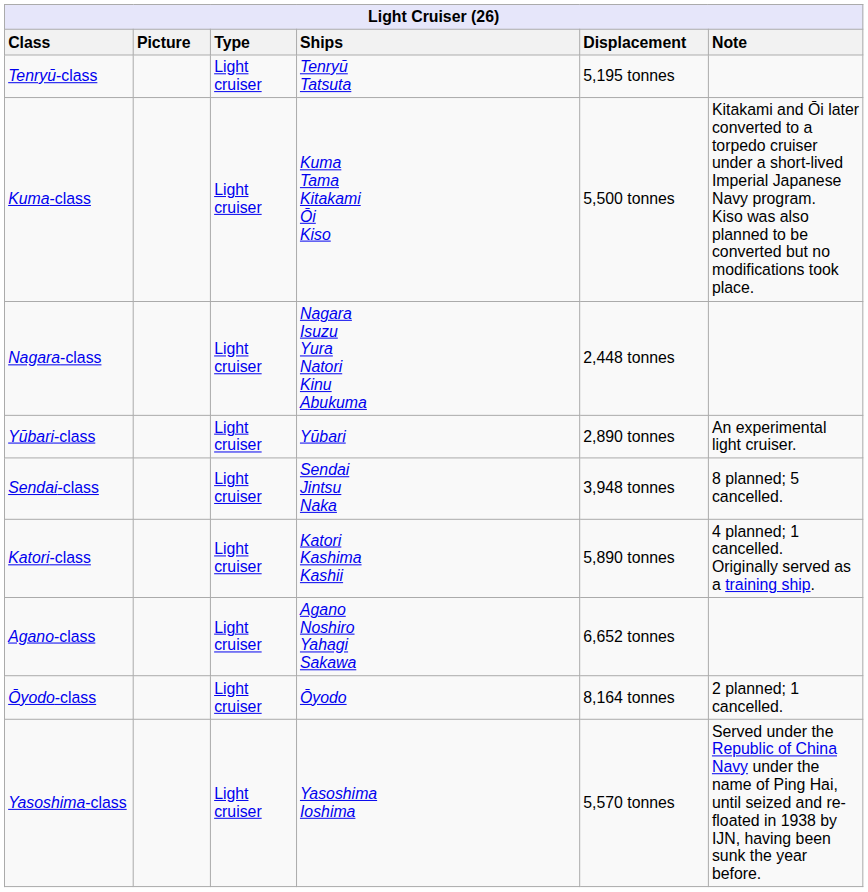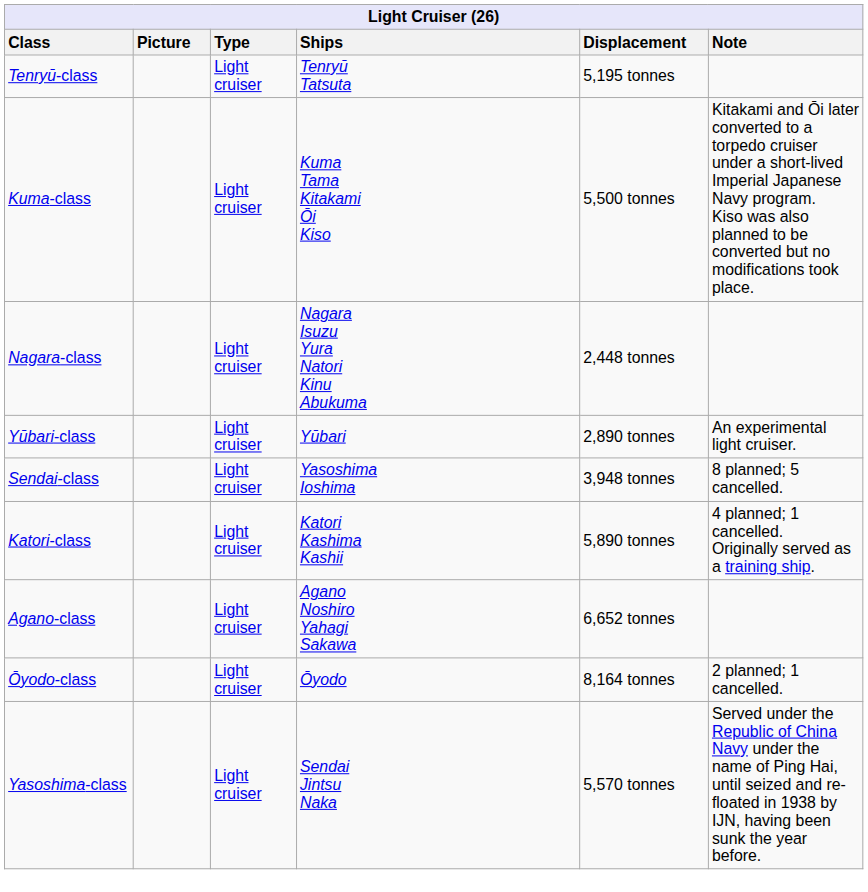Sendai-class | Ships: Sendai Jintsu Naka -> Yasoshima Ioshima
Yasoshima-class | Ships: Yasoshima Ioshima -> Sendai Jintsu Naka
